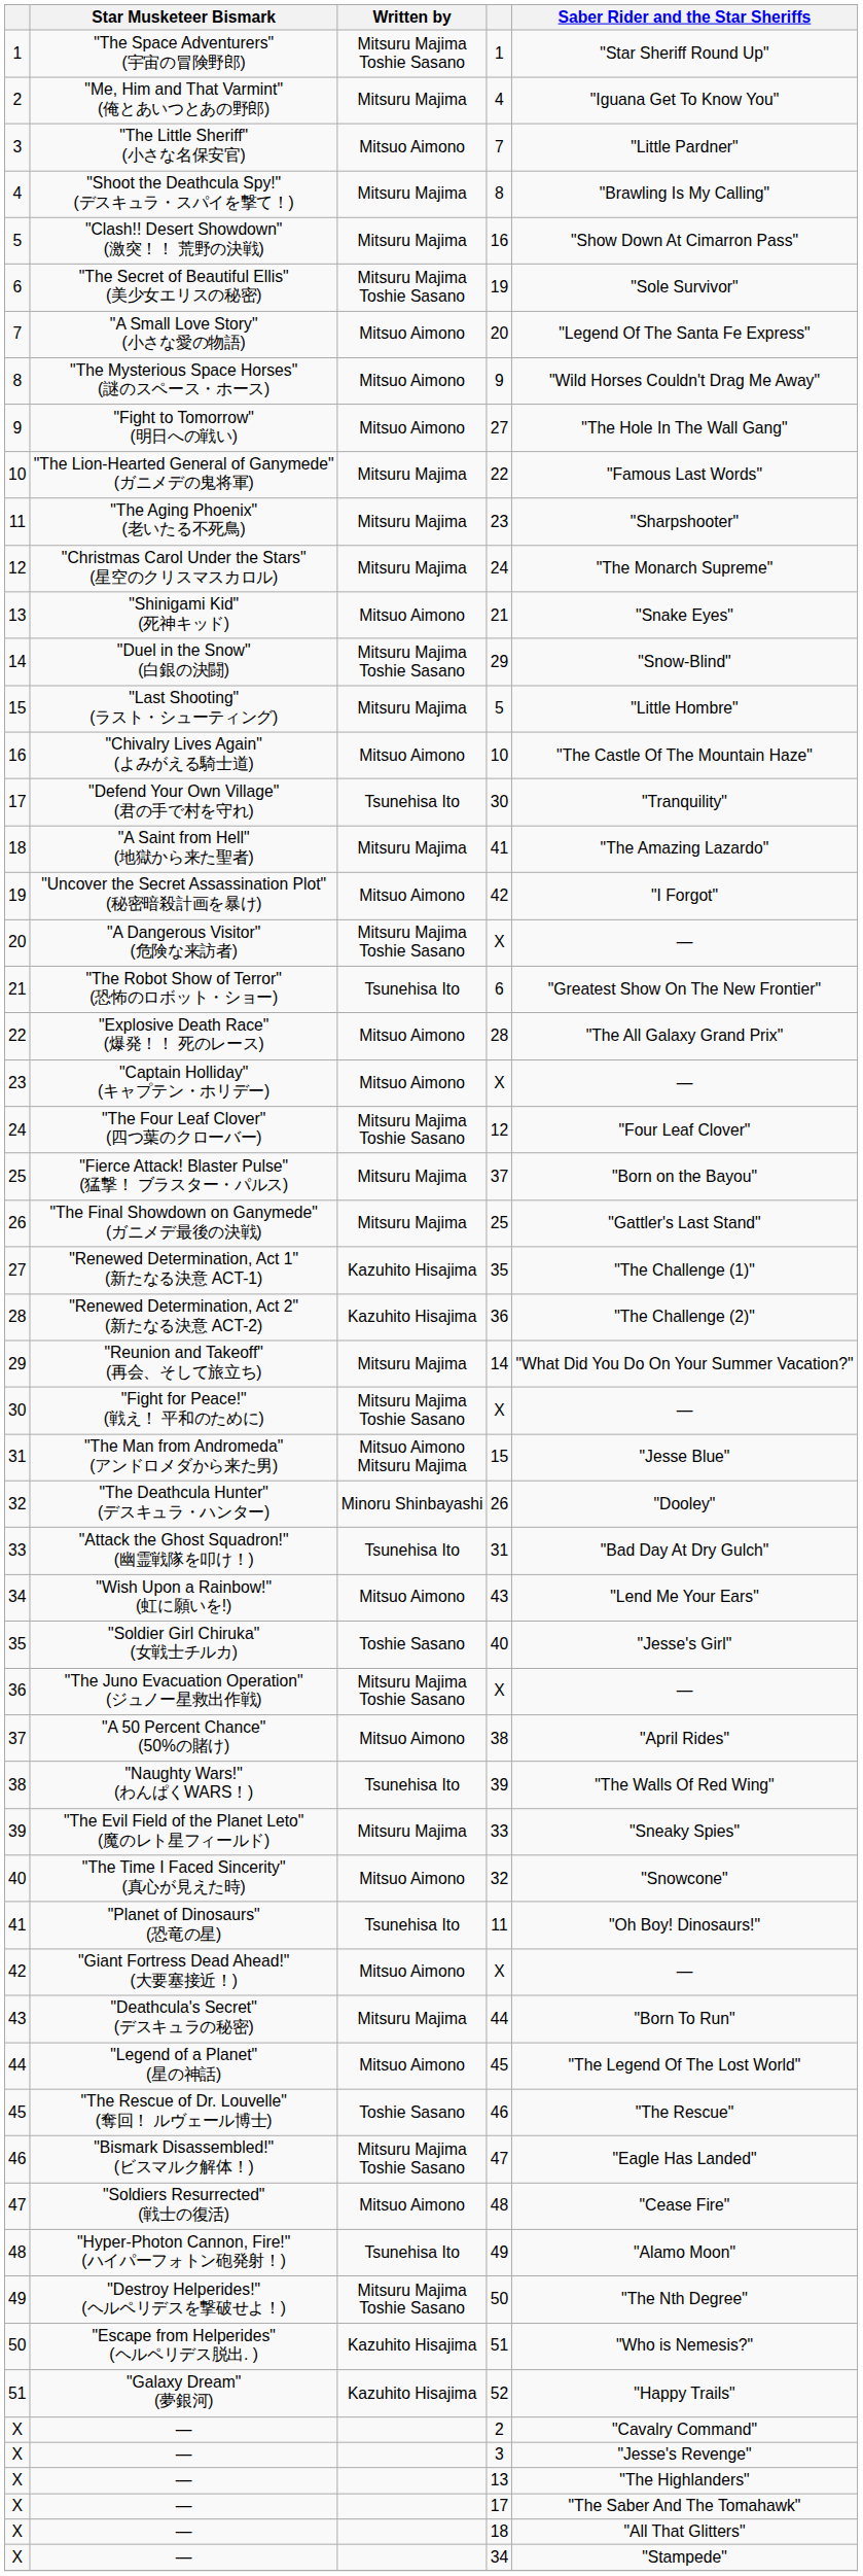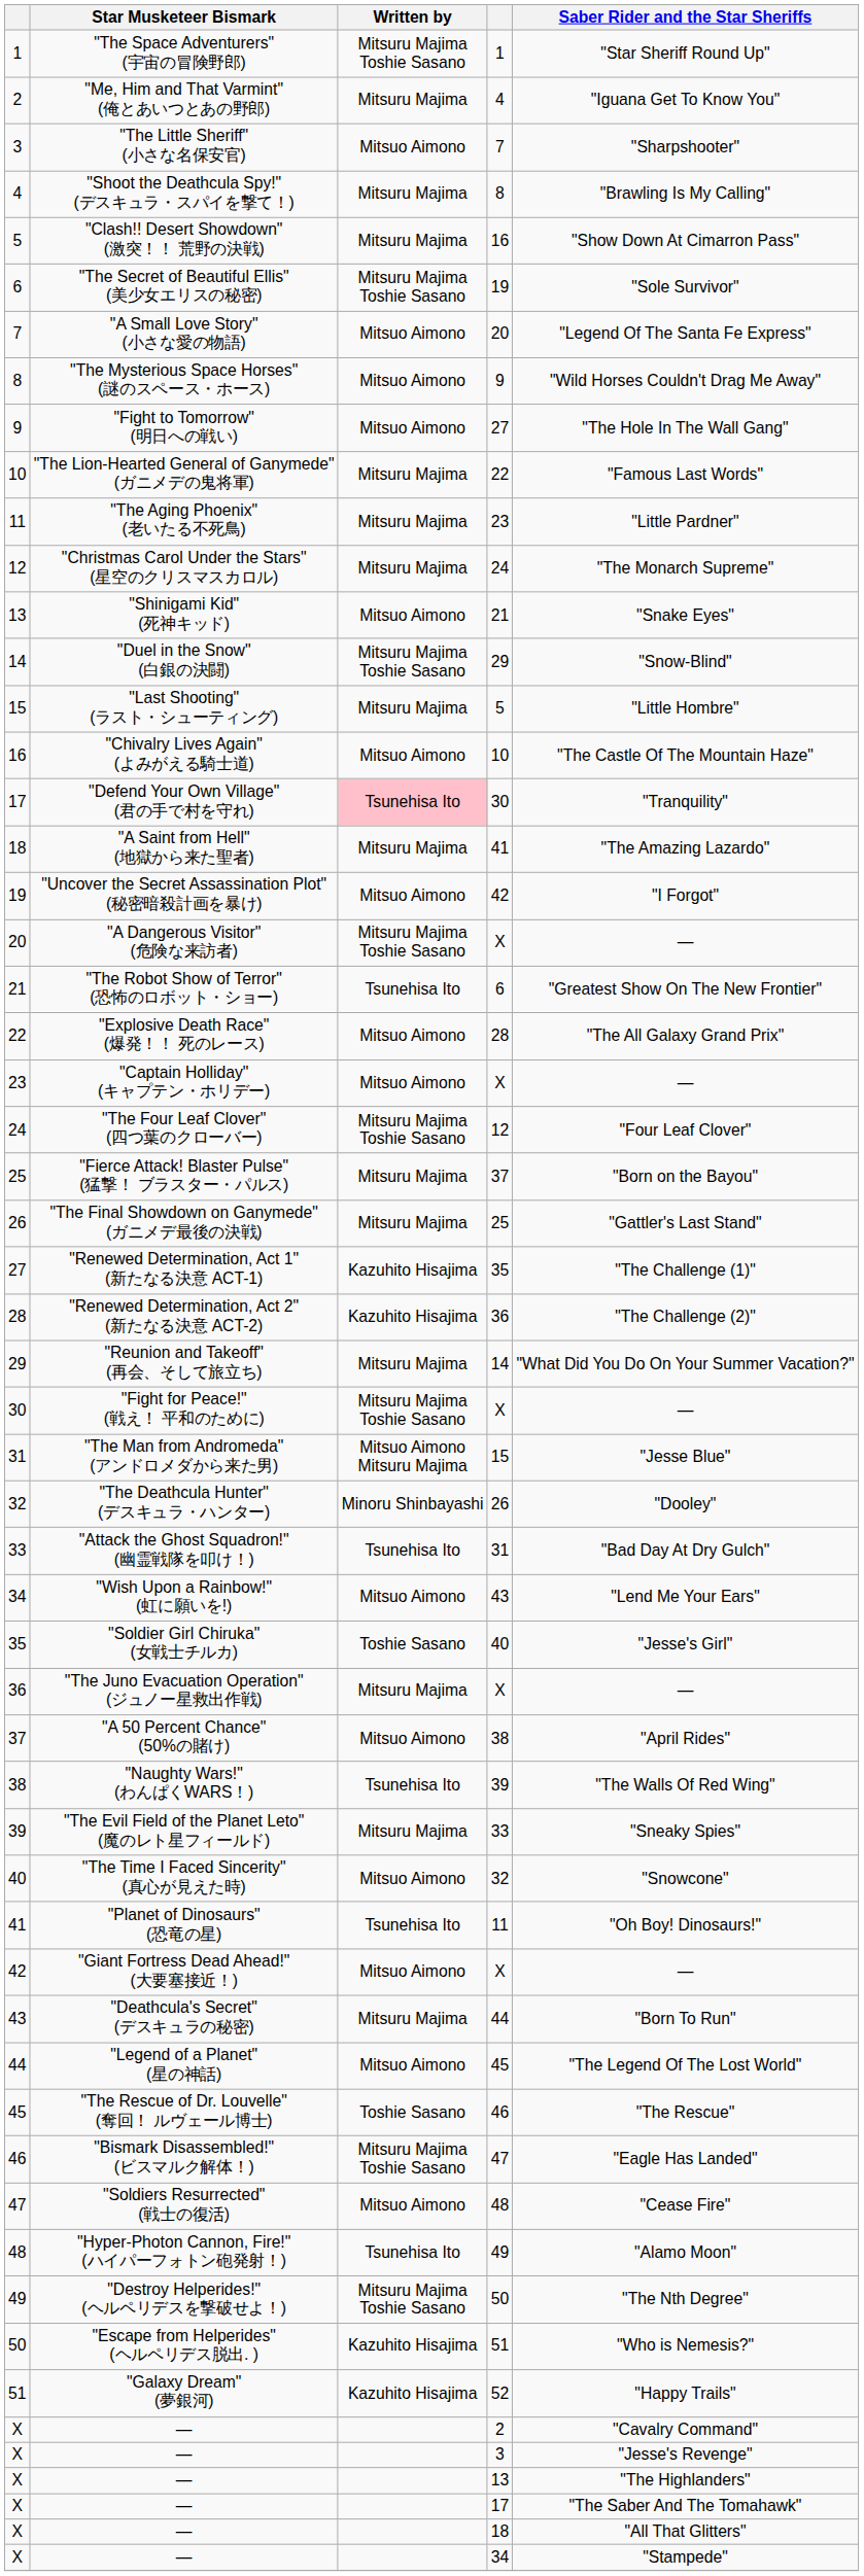"The Little Sheriff" (小さな名保安官) | Saber Rider and the Star Sheriffs: "Little Pardner" -> "Sharpshooter"
"The Aging Phoenix" (老いたる不死鳥) | Saber Rider and the Star Sheriffs: "Sharpshooter" -> "Little Pardner"
"Defend Your Own Village" (君の手で村を守れ) | Written by: no background -> pink background
"The Juno Evacuation Operation" (ジュノー星救出作戦) | Written by: Mitsuru Majima Toshie Sasano -> Mitsuru Majima
